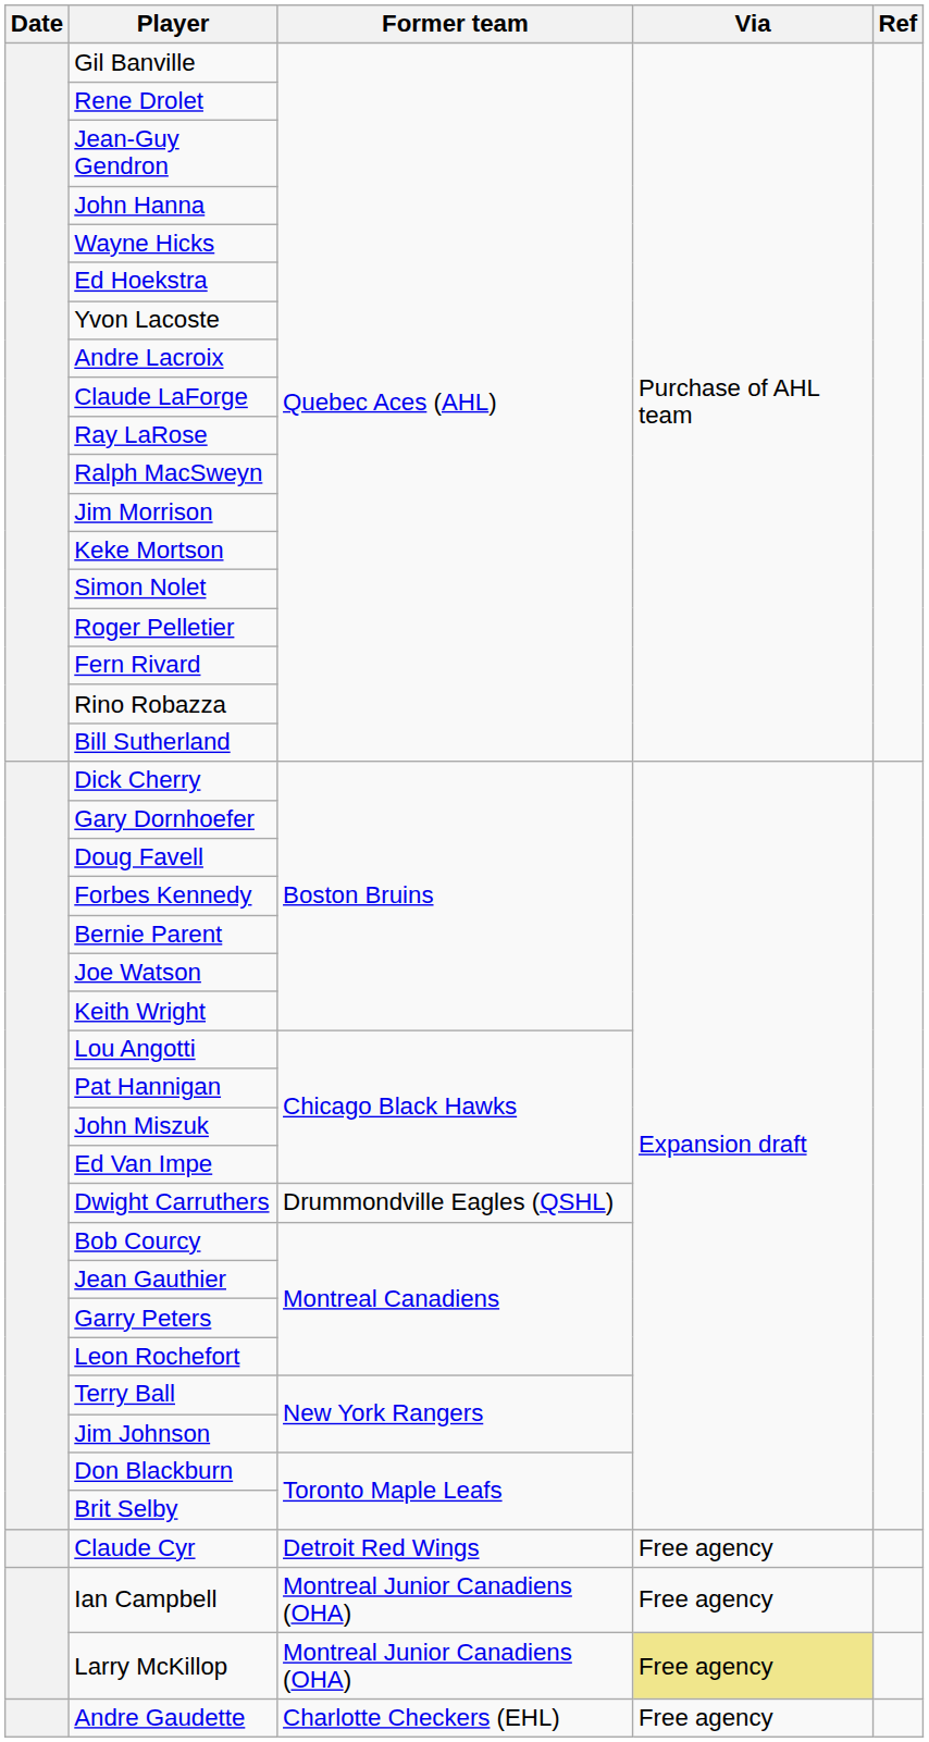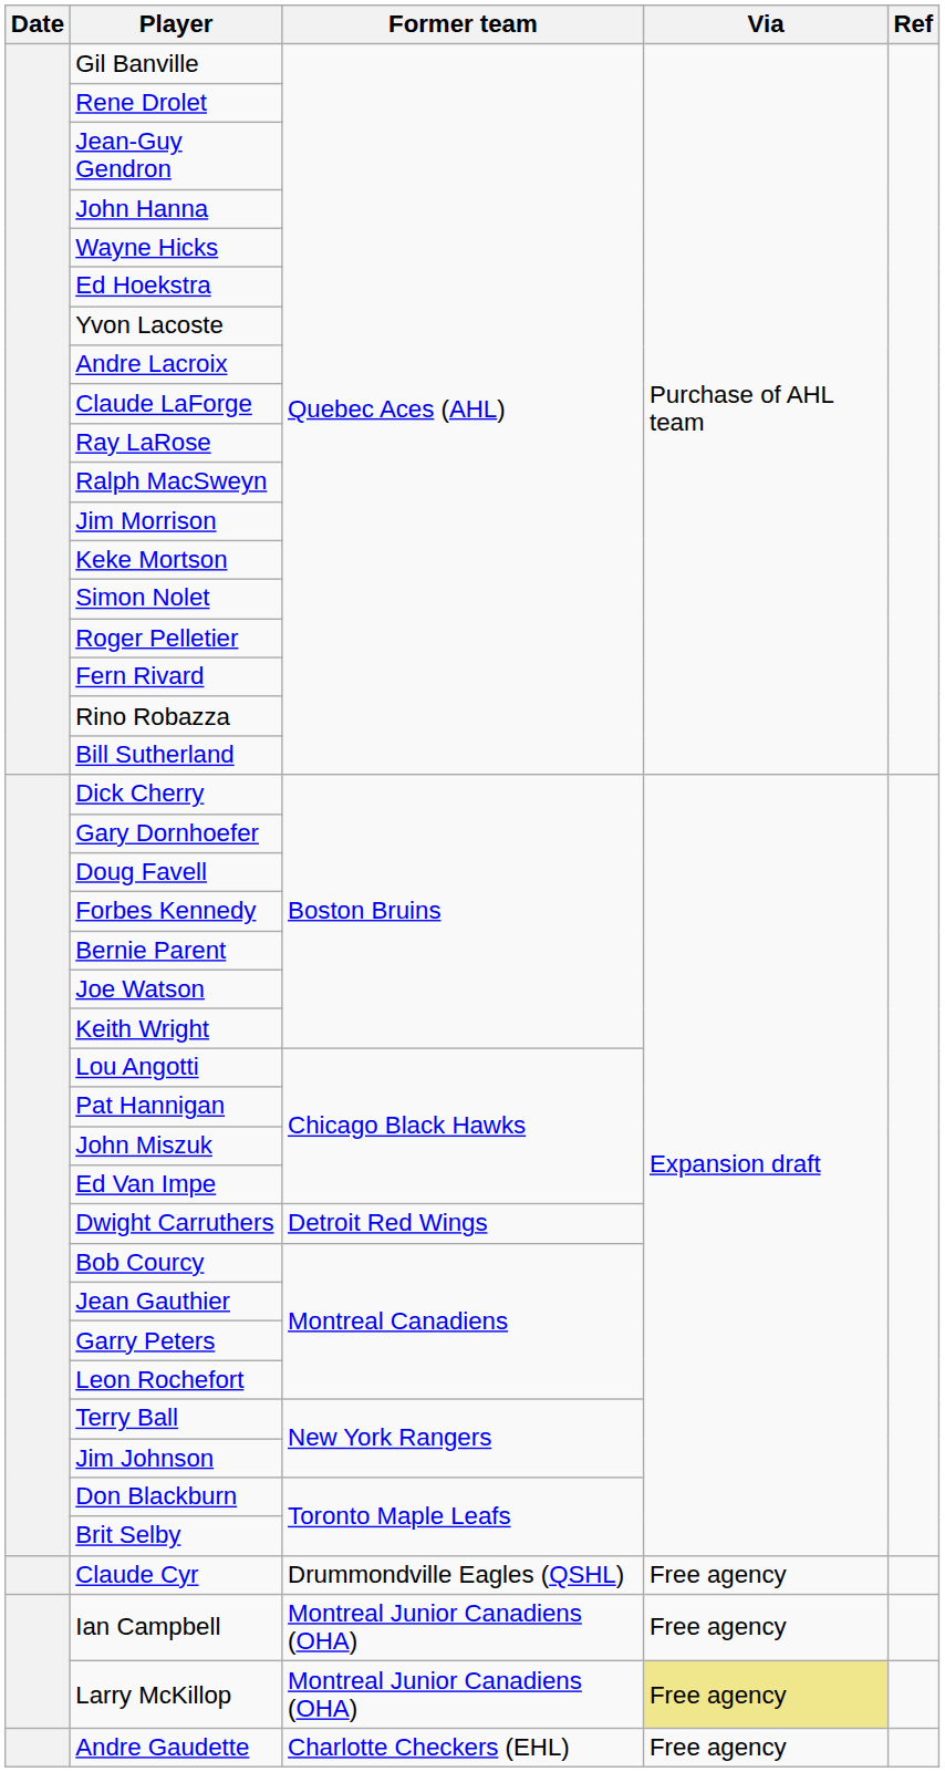Dwight Carruthers | Former team: Drummondville Eagles (QSHL) -> Detroit Red Wings
Claude Cyr | Former team: Detroit Red Wings -> Drummondville Eagles (QSHL)
